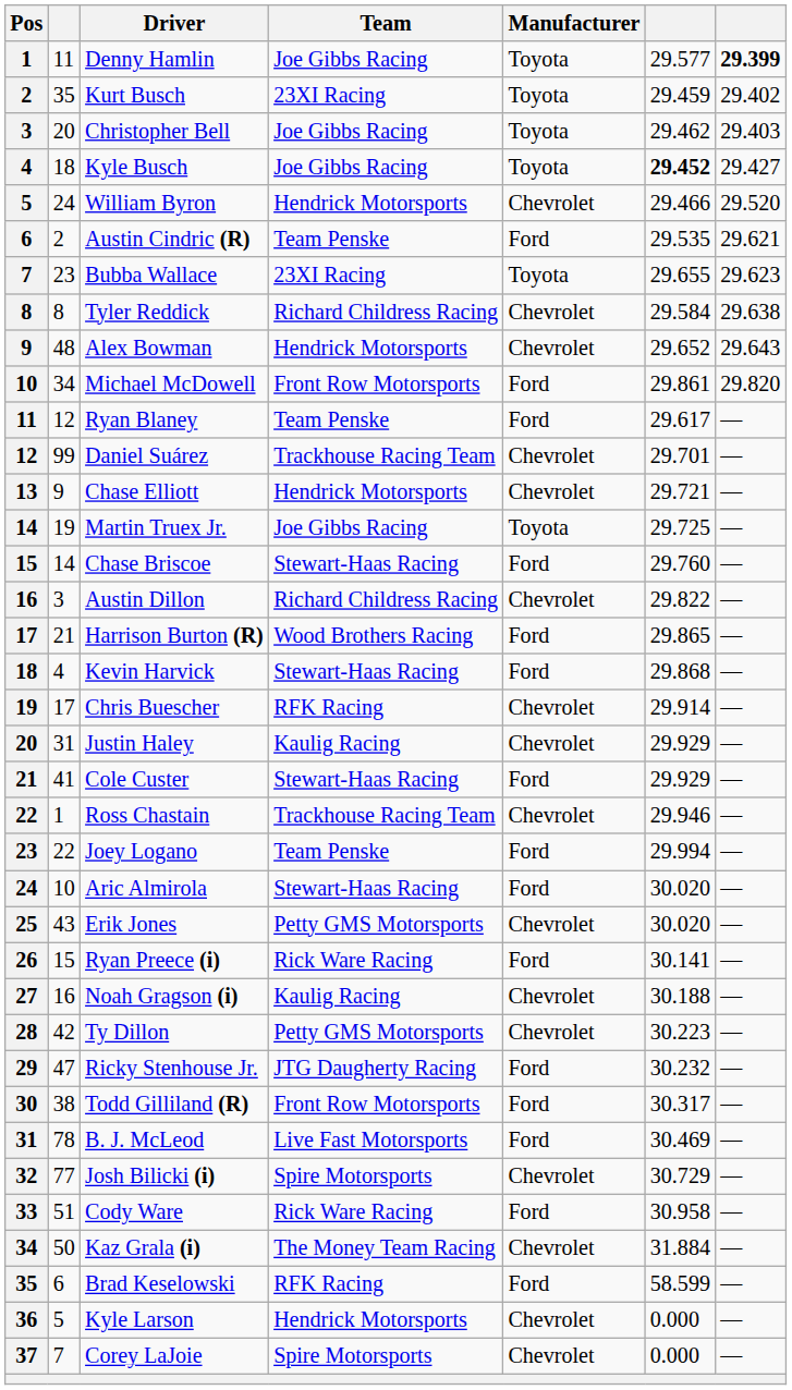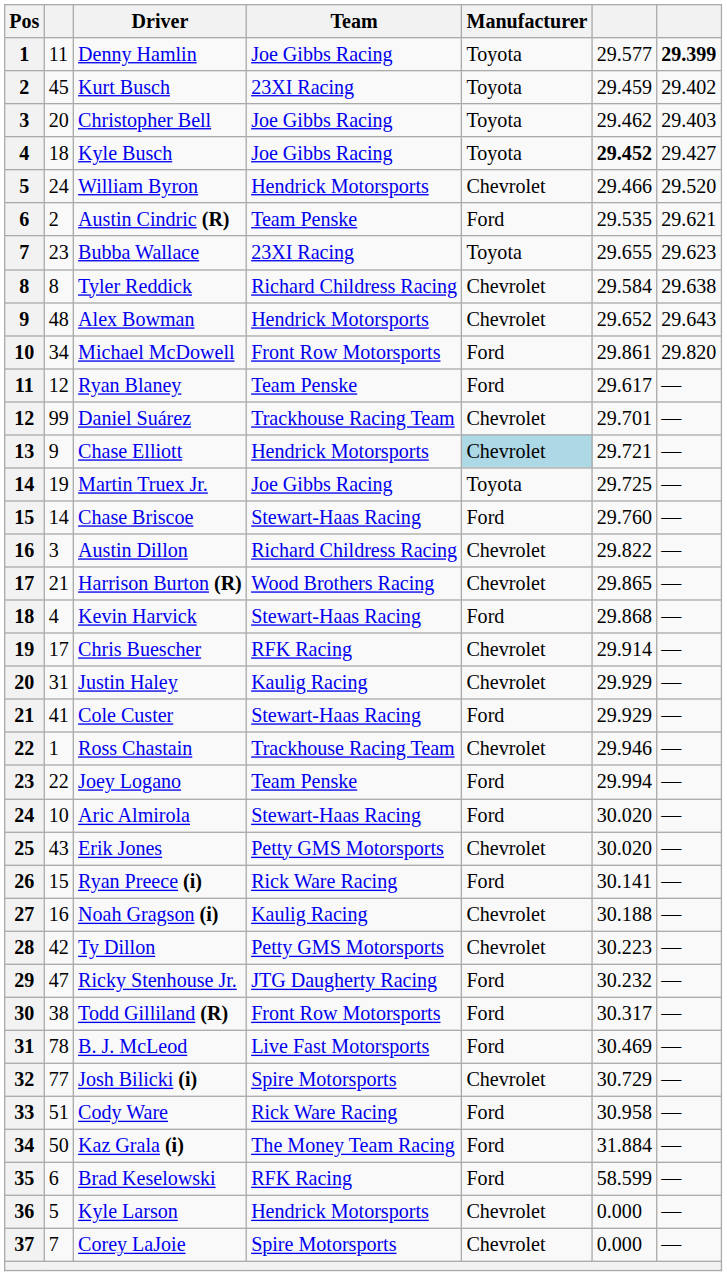Kurt Busch | column 2: 35 -> 45
Chase Elliott | Manufacturer: no background -> lightblue background
Harrison Burton (R) | Manufacturer: Ford -> Chevrolet
Kaz Grala (i) | Manufacturer: Chevrolet -> Ford
